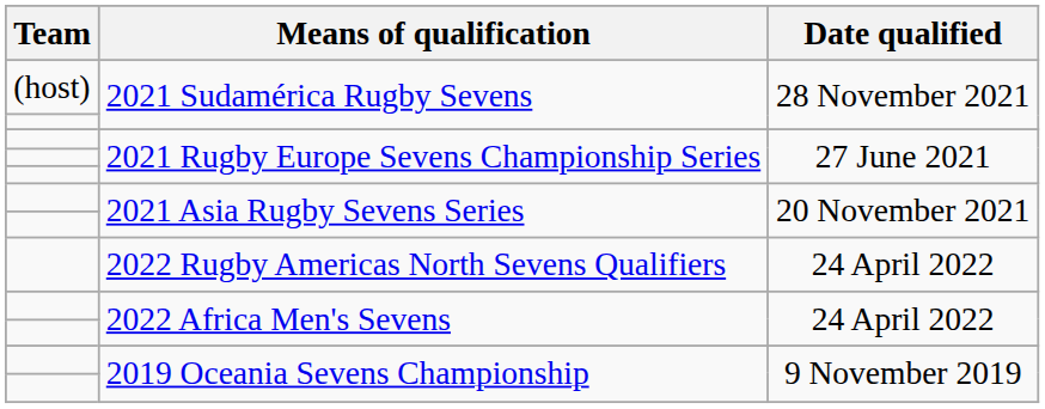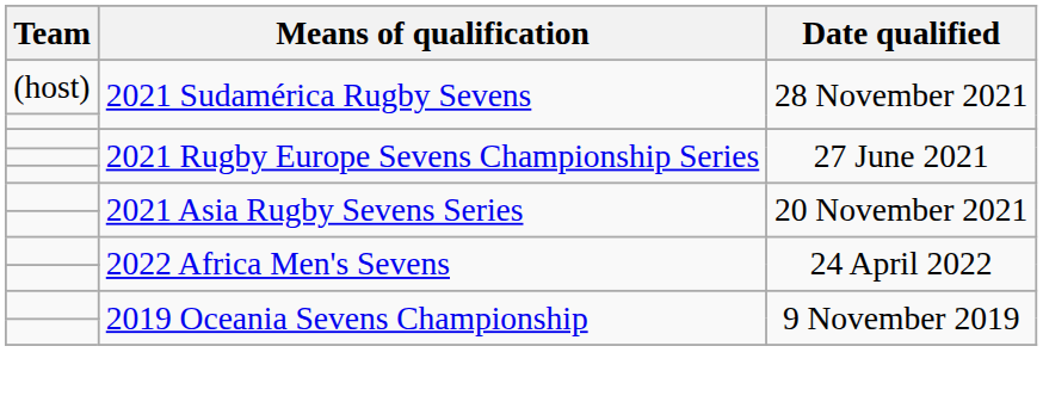- row: 2022 Rugby Americas North Sevens Qualifiers | 24 April 2022
